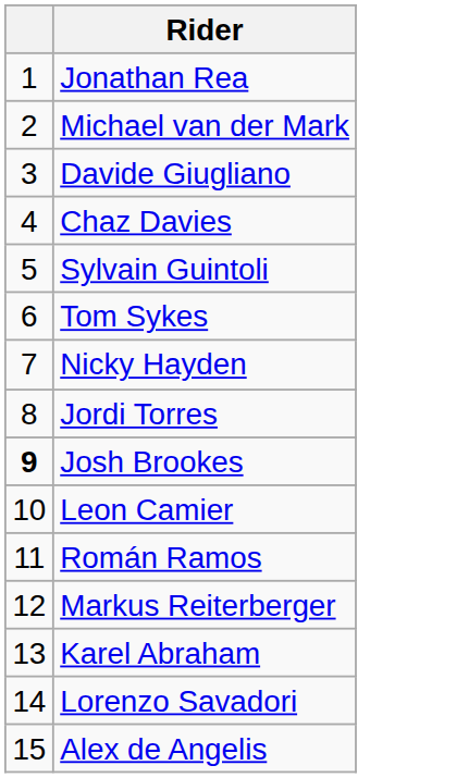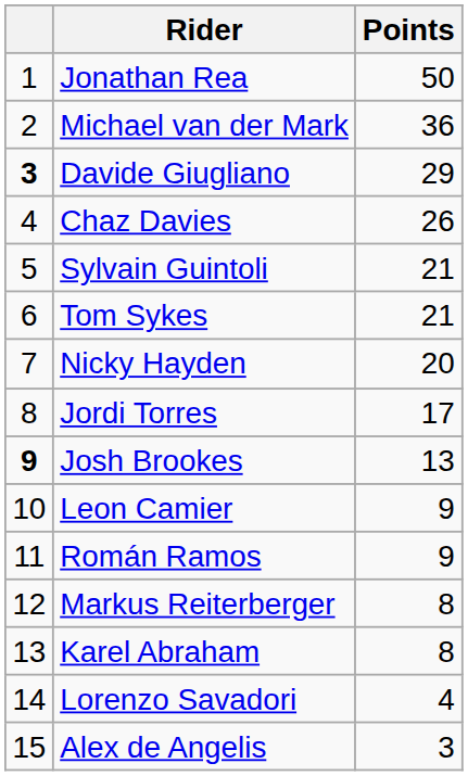+ column: Points | 50 | 36 | 29 | 26 | 21 | 21 | 20 | 17 | 13 | 9 | 9 | 8 | 8 | 4 | 3
Davide Giugliano | column 1: normal -> bold
